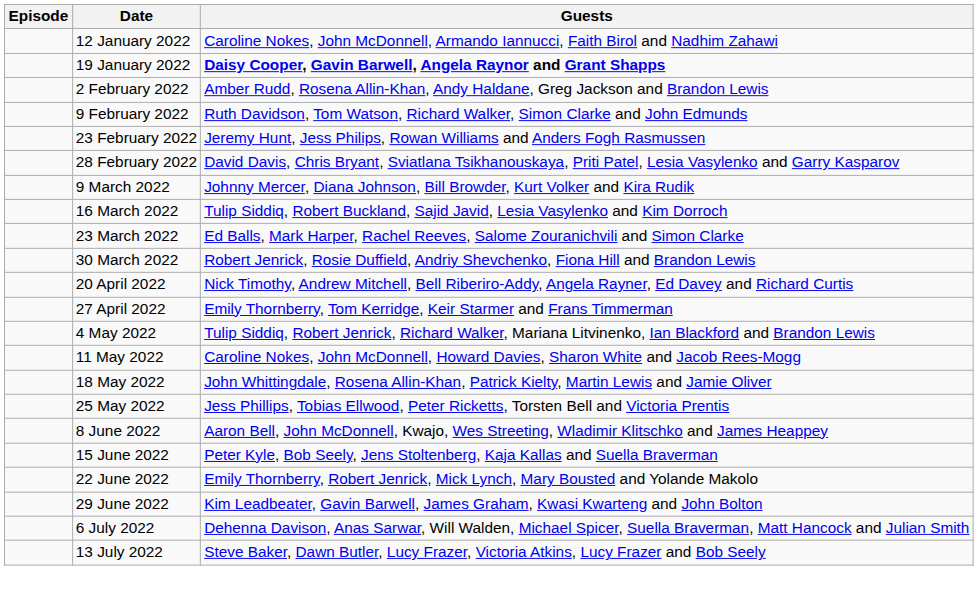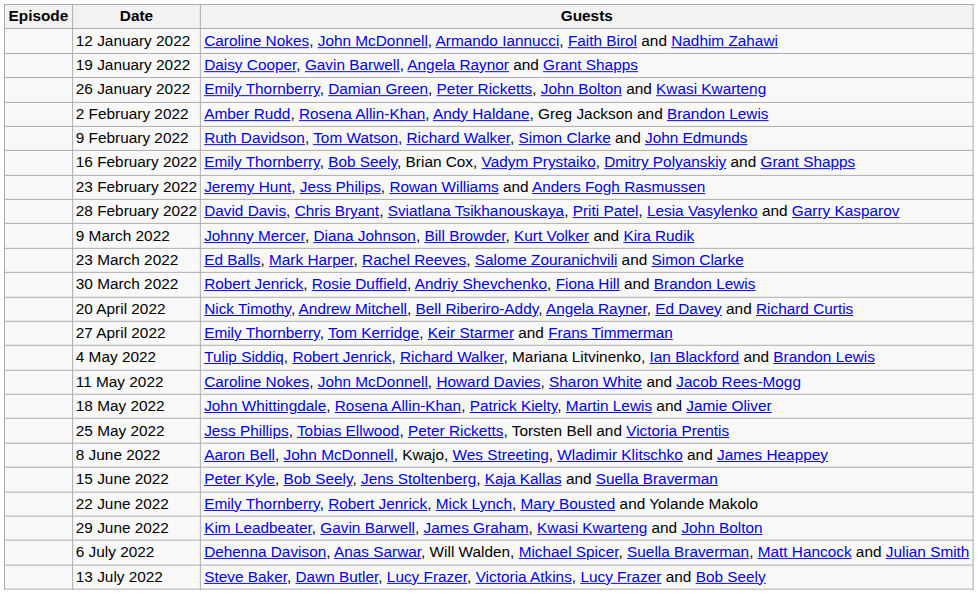19 January 2022 | Guests: bold -> normal
+ row: 26 January 2022 | Emily Thornberry, Damian Green, Peter Ricketts, John Bolton and Kwasi Kwarteng
+ row: 16 February 2022 | Emily Thornberry, Bob Seely, Brian Cox, Vadym Prystaiko, Dmitry Polyanskiy and Grant Shapps
- row: 16 March 2022 | Tulip Siddiq, Robert Buckland, Sajid Javid, Lesia Vasylenko and Kim Dorroch
